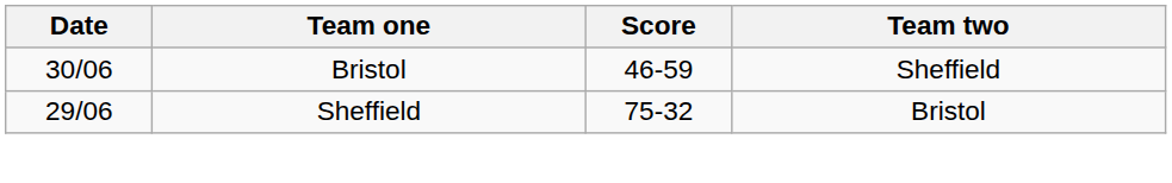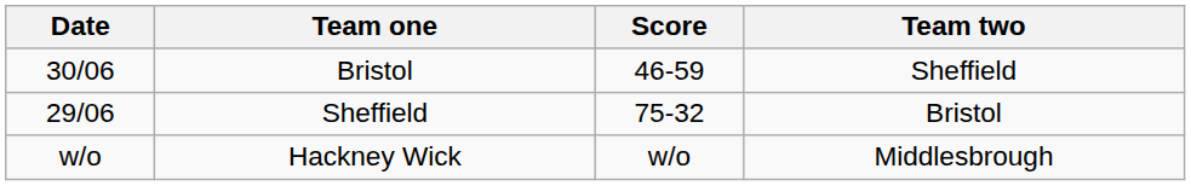+ row: w/o | Hackney Wick | w/o | Middlesbrough
